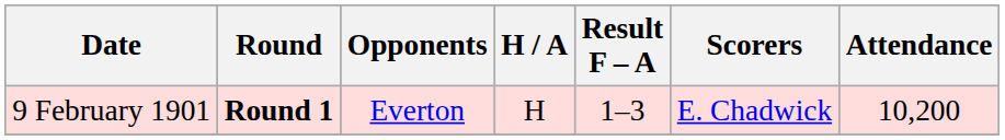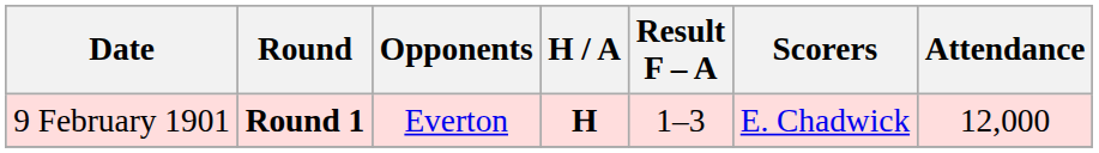9 February 1901 | H / A: normal -> bold
9 February 1901 | Attendance: 10,200 -> 12,000
